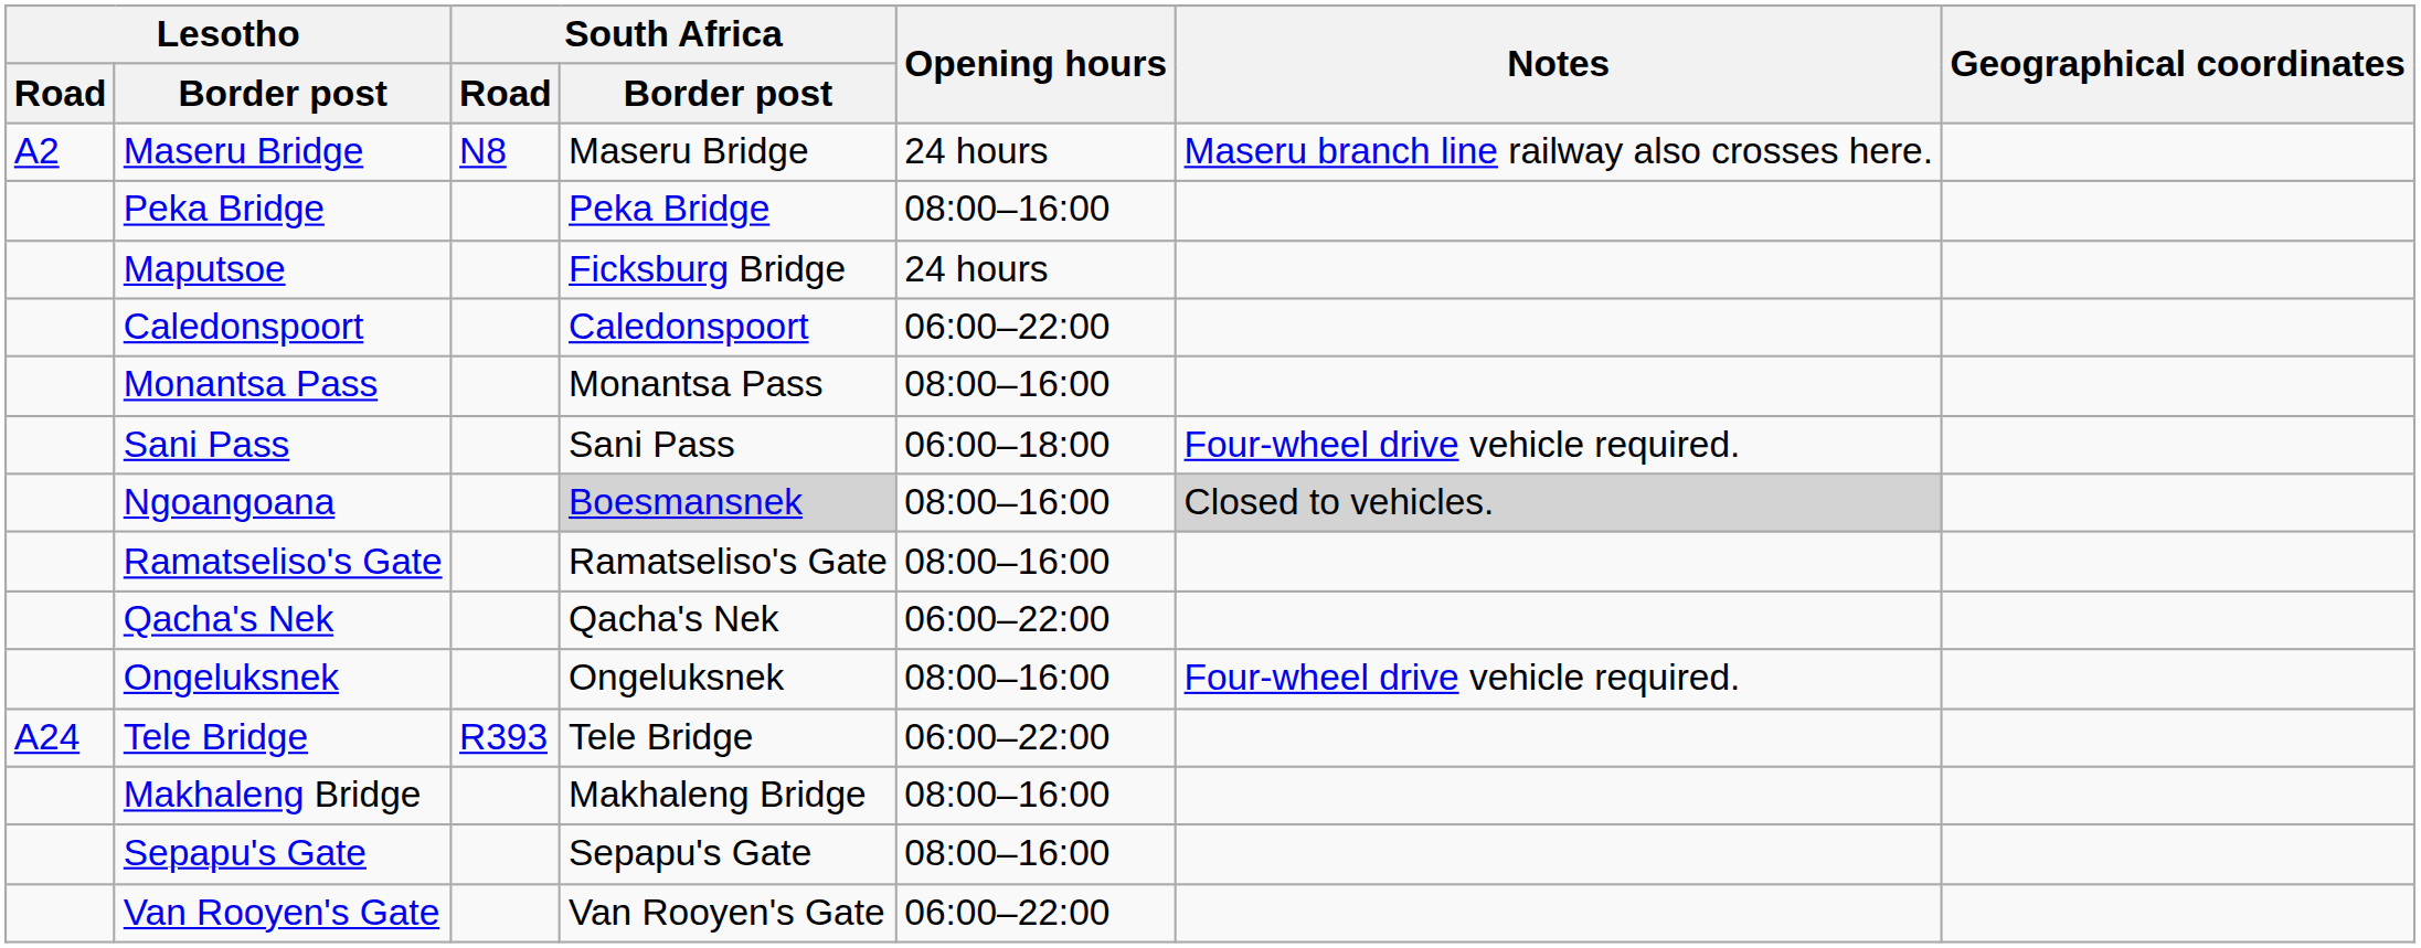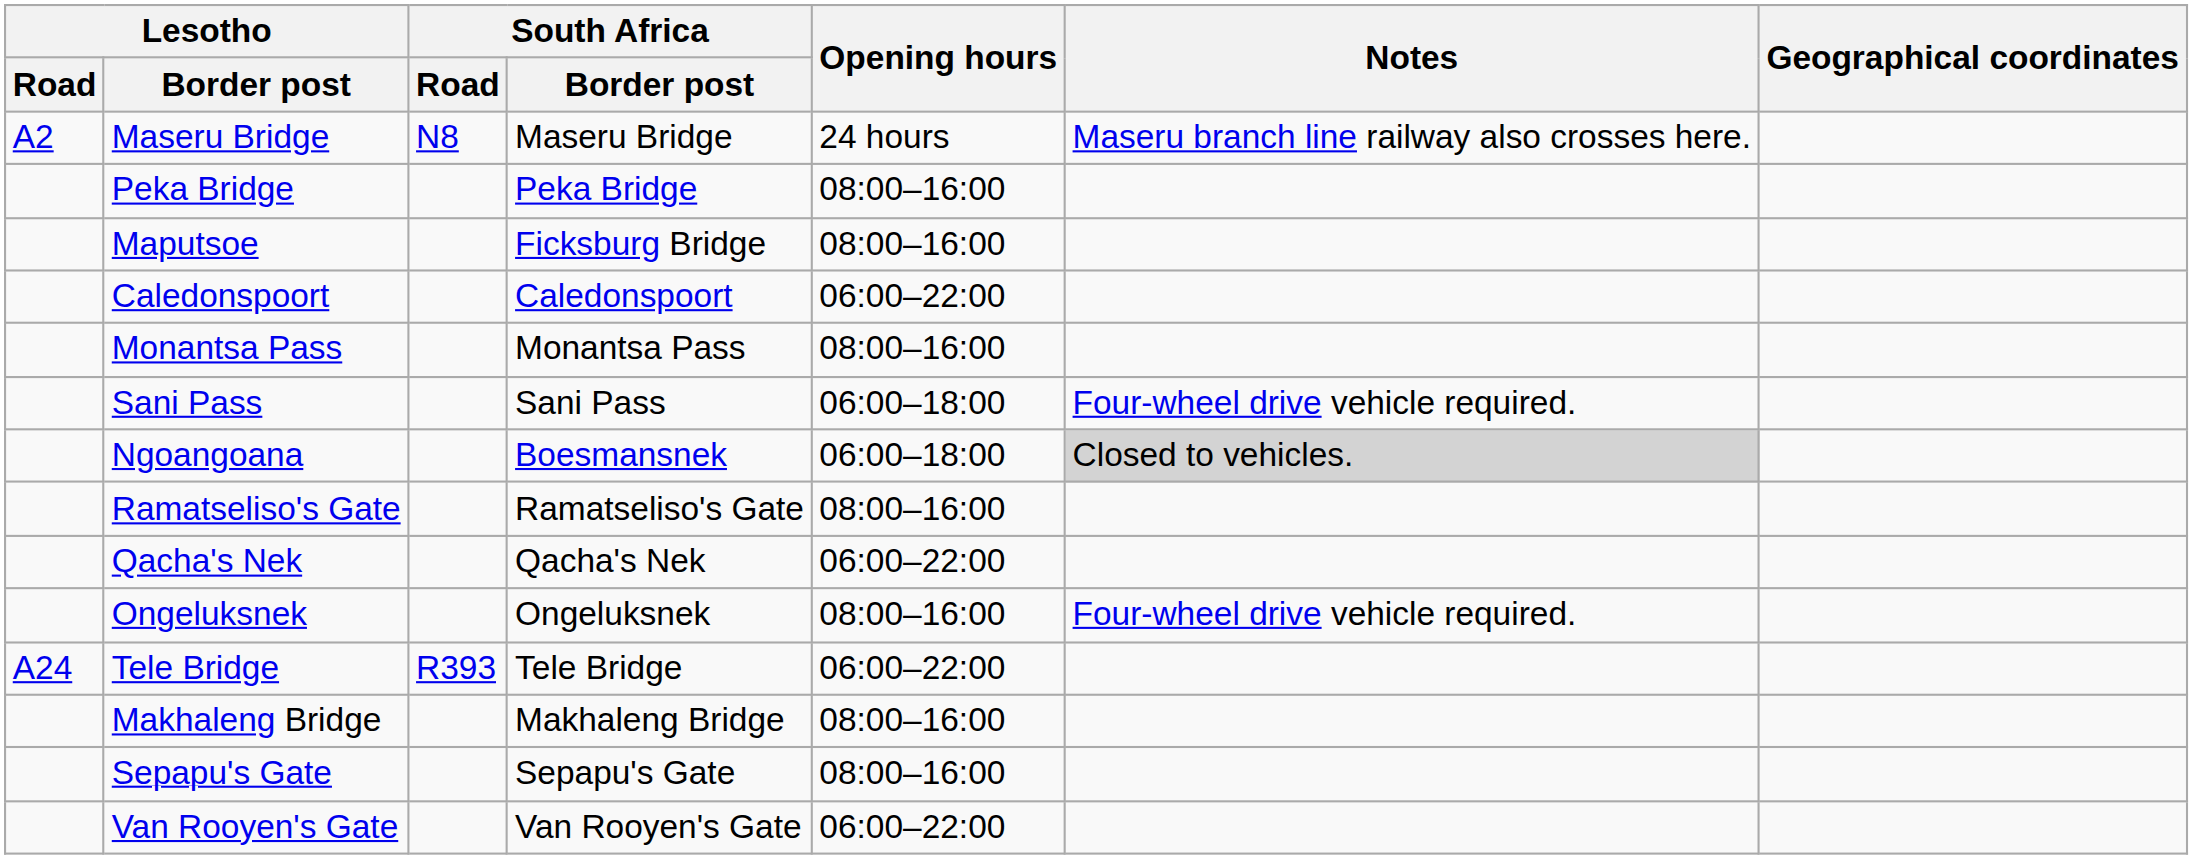Maputsoe | Opening hours: 24 hours -> 08:00–16:00
Ngoangoana | South Africa / Border post: lightgrey background -> no background
Ngoangoana | Opening hours: 08:00–16:00 -> 06:00–18:00
